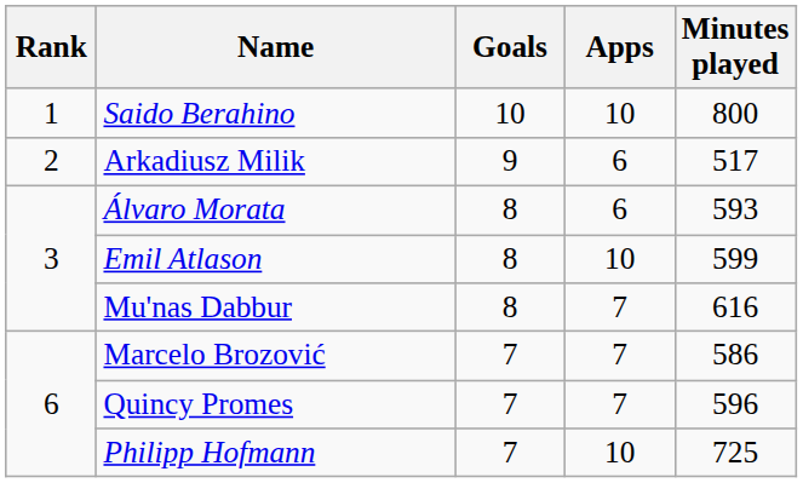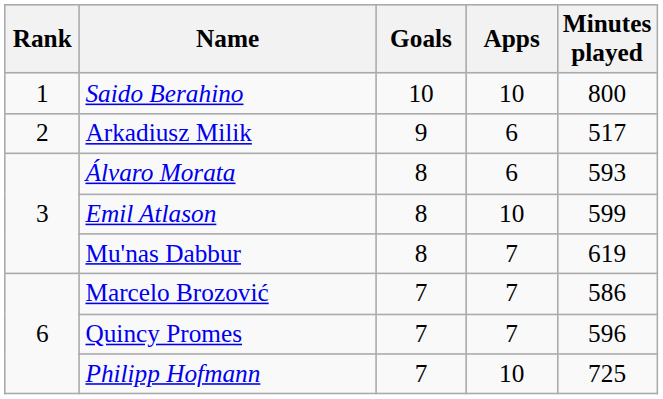Mu'nas Dabbur | Minutes played: 616 -> 619
